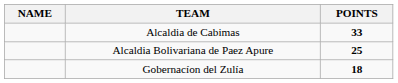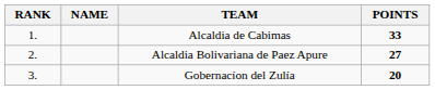+ column: RANK | 1. | 2. | 3.
Alcaldia Bolivariana de Paez Apure | POINTS: 25 -> 27
Gobernacíon del Zulía | POINTS: 18 -> 20
